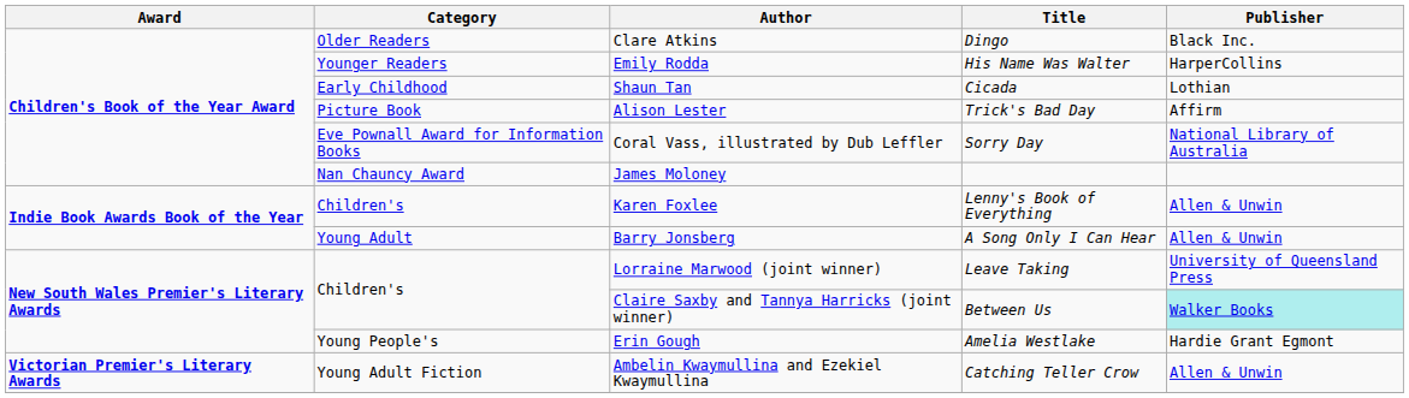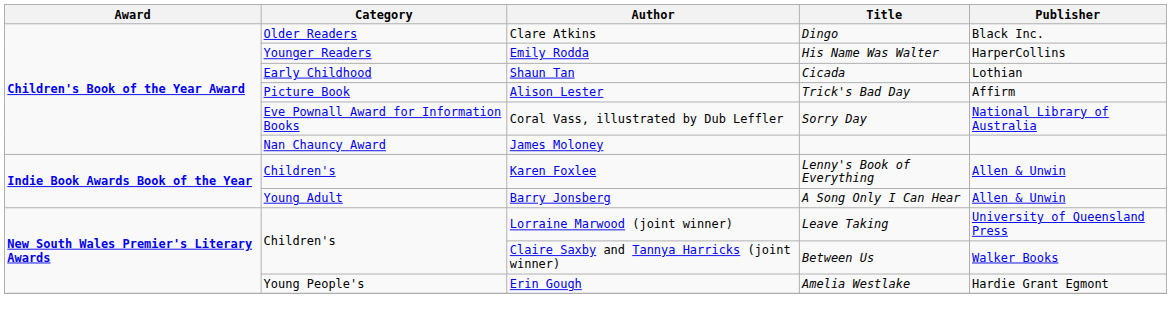Claire Saxby and Tannya Harricks (joint winner) | Publisher: paleturquoise background -> no background
- row: Victorian Premier's Literary Awards | Young Adult Fiction | Ambelin Kwaymullina and Ezekiel Kwaymullina | Catching Teller Crow | Allen & Unwin
